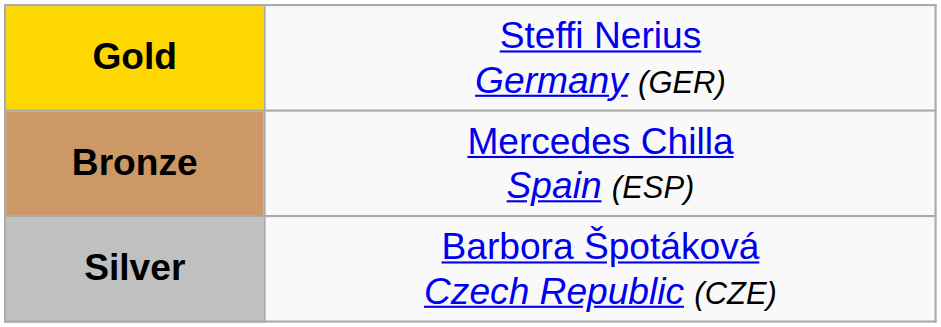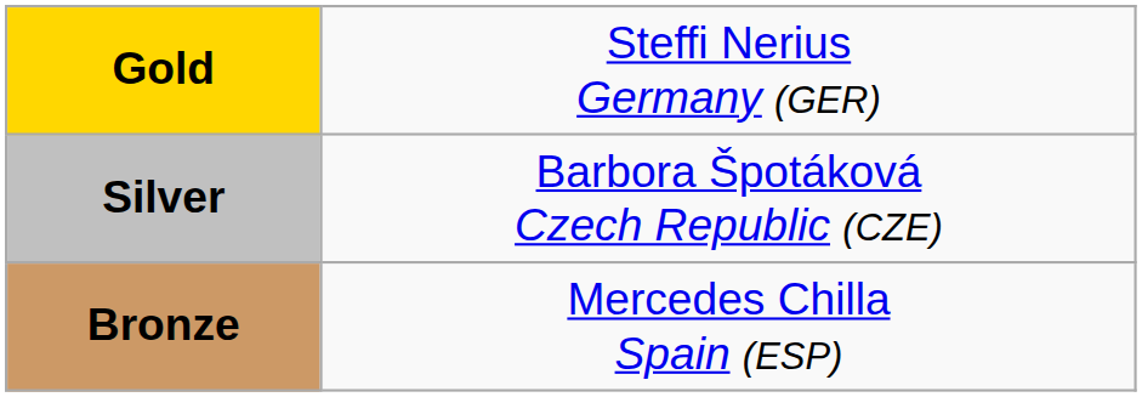rows swapped: Silver <-> Bronze
